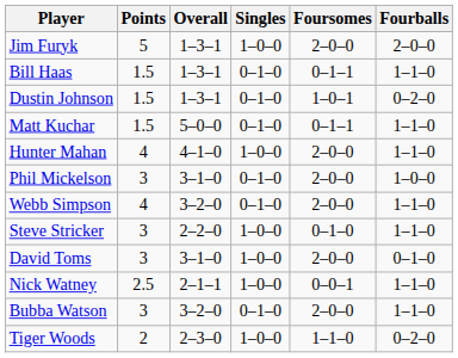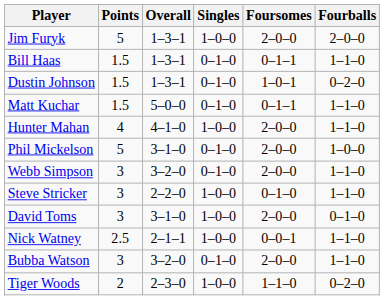Phil Mickelson | Points: 3 -> 5
Webb Simpson | Points: 4 -> 3
